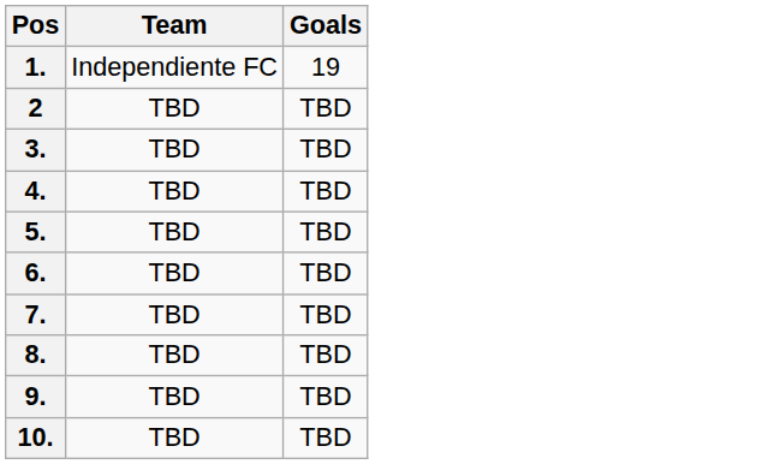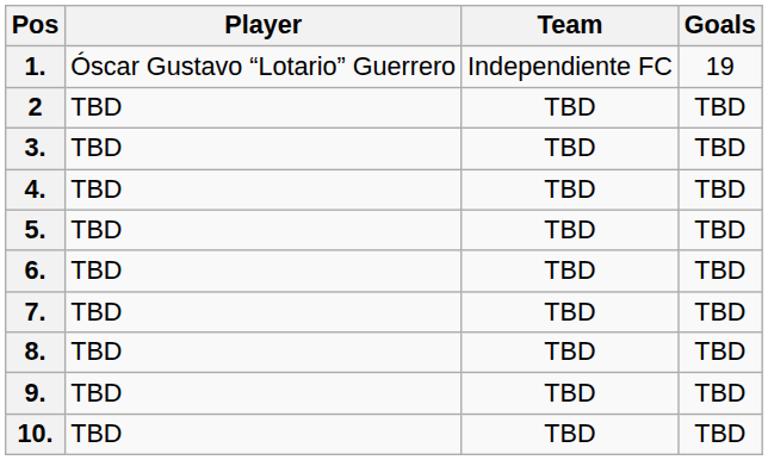+ column: Player | Óscar Gustavo “Lotario” Guerrero | TBD | TBD | TBD | TBD | TBD | TBD | TBD | TBD | TBD
